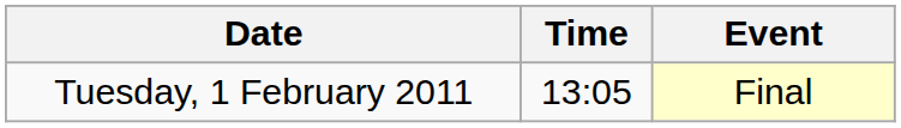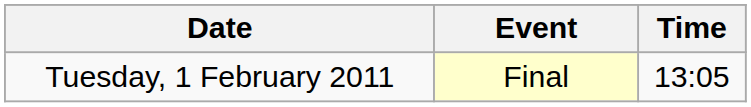columns swapped: Time <-> Event
